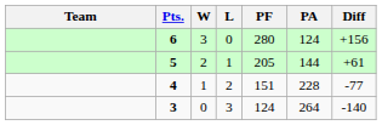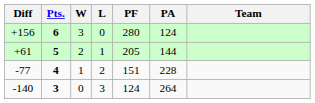columns swapped: Team <-> Diff
